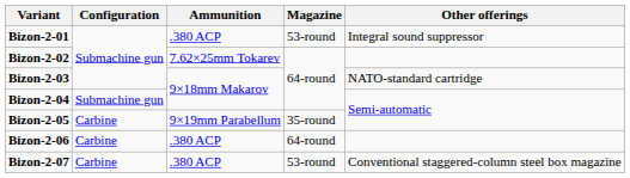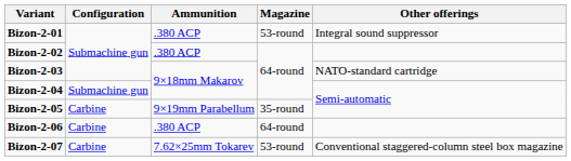Bizon-2-02 | Ammunition: 7.62×25mm Tokarev -> .380 ACP
Bizon-2-07 | Ammunition: .380 ACP -> 7.62×25mm Tokarev
